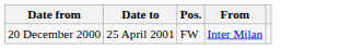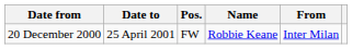+ column: Name | Robbie Keane
